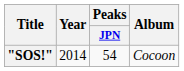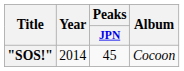"SOS!" | Peaks / JPN: 54 -> 45
